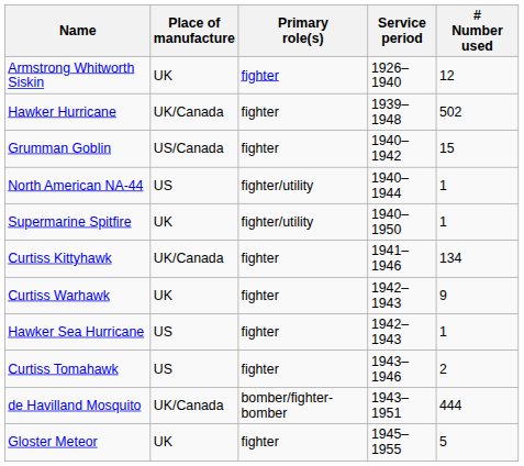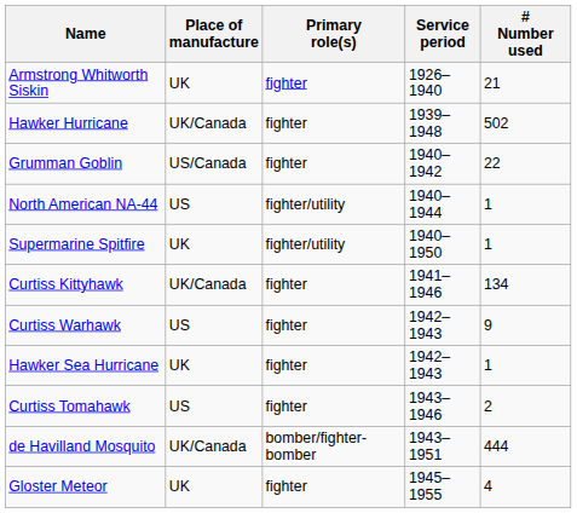Armstrong Whitworth Siskin | # Number used: 12 -> 21
Grumman Goblin | # Number used: 15 -> 22
Curtiss Warhawk | Place of manufacture: UK -> US
Hawker Sea Hurricane | Place of manufacture: US -> UK
Gloster Meteor | # Number used: 5 -> 4
